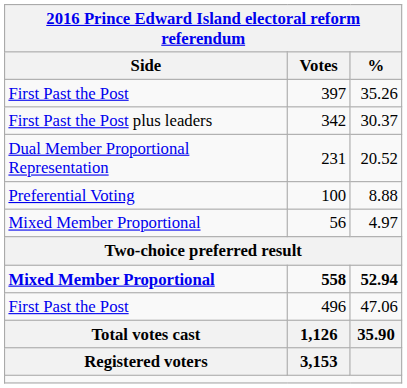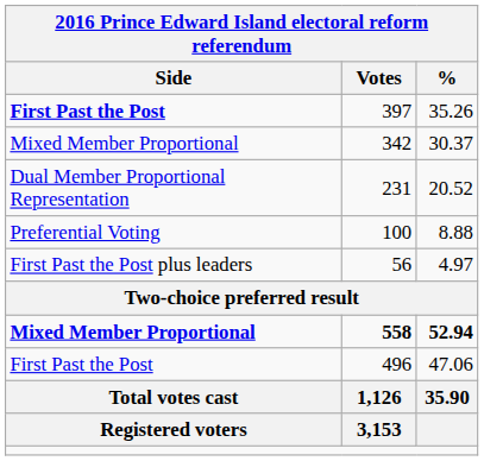397 | Side: normal -> bold
342 | Side: First Past the Post plus leaders -> Mixed Member Proportional
56 | Side: Mixed Member Proportional -> First Past the Post plus leaders
